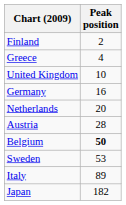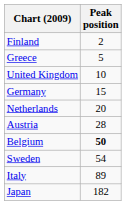Greece | Peak position: 4 -> 5
Germany | Peak position: 16 -> 15
Sweden | Peak position: 53 -> 54
